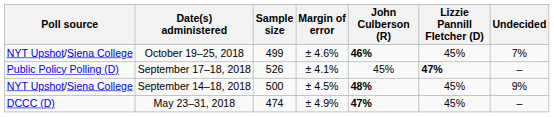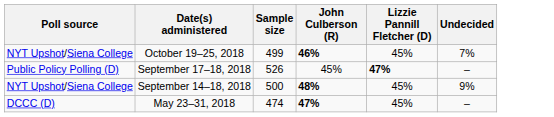- column: Margin of error | ± 4.6% | ± 4.1% | ± 4.5% | ± 4.9%
